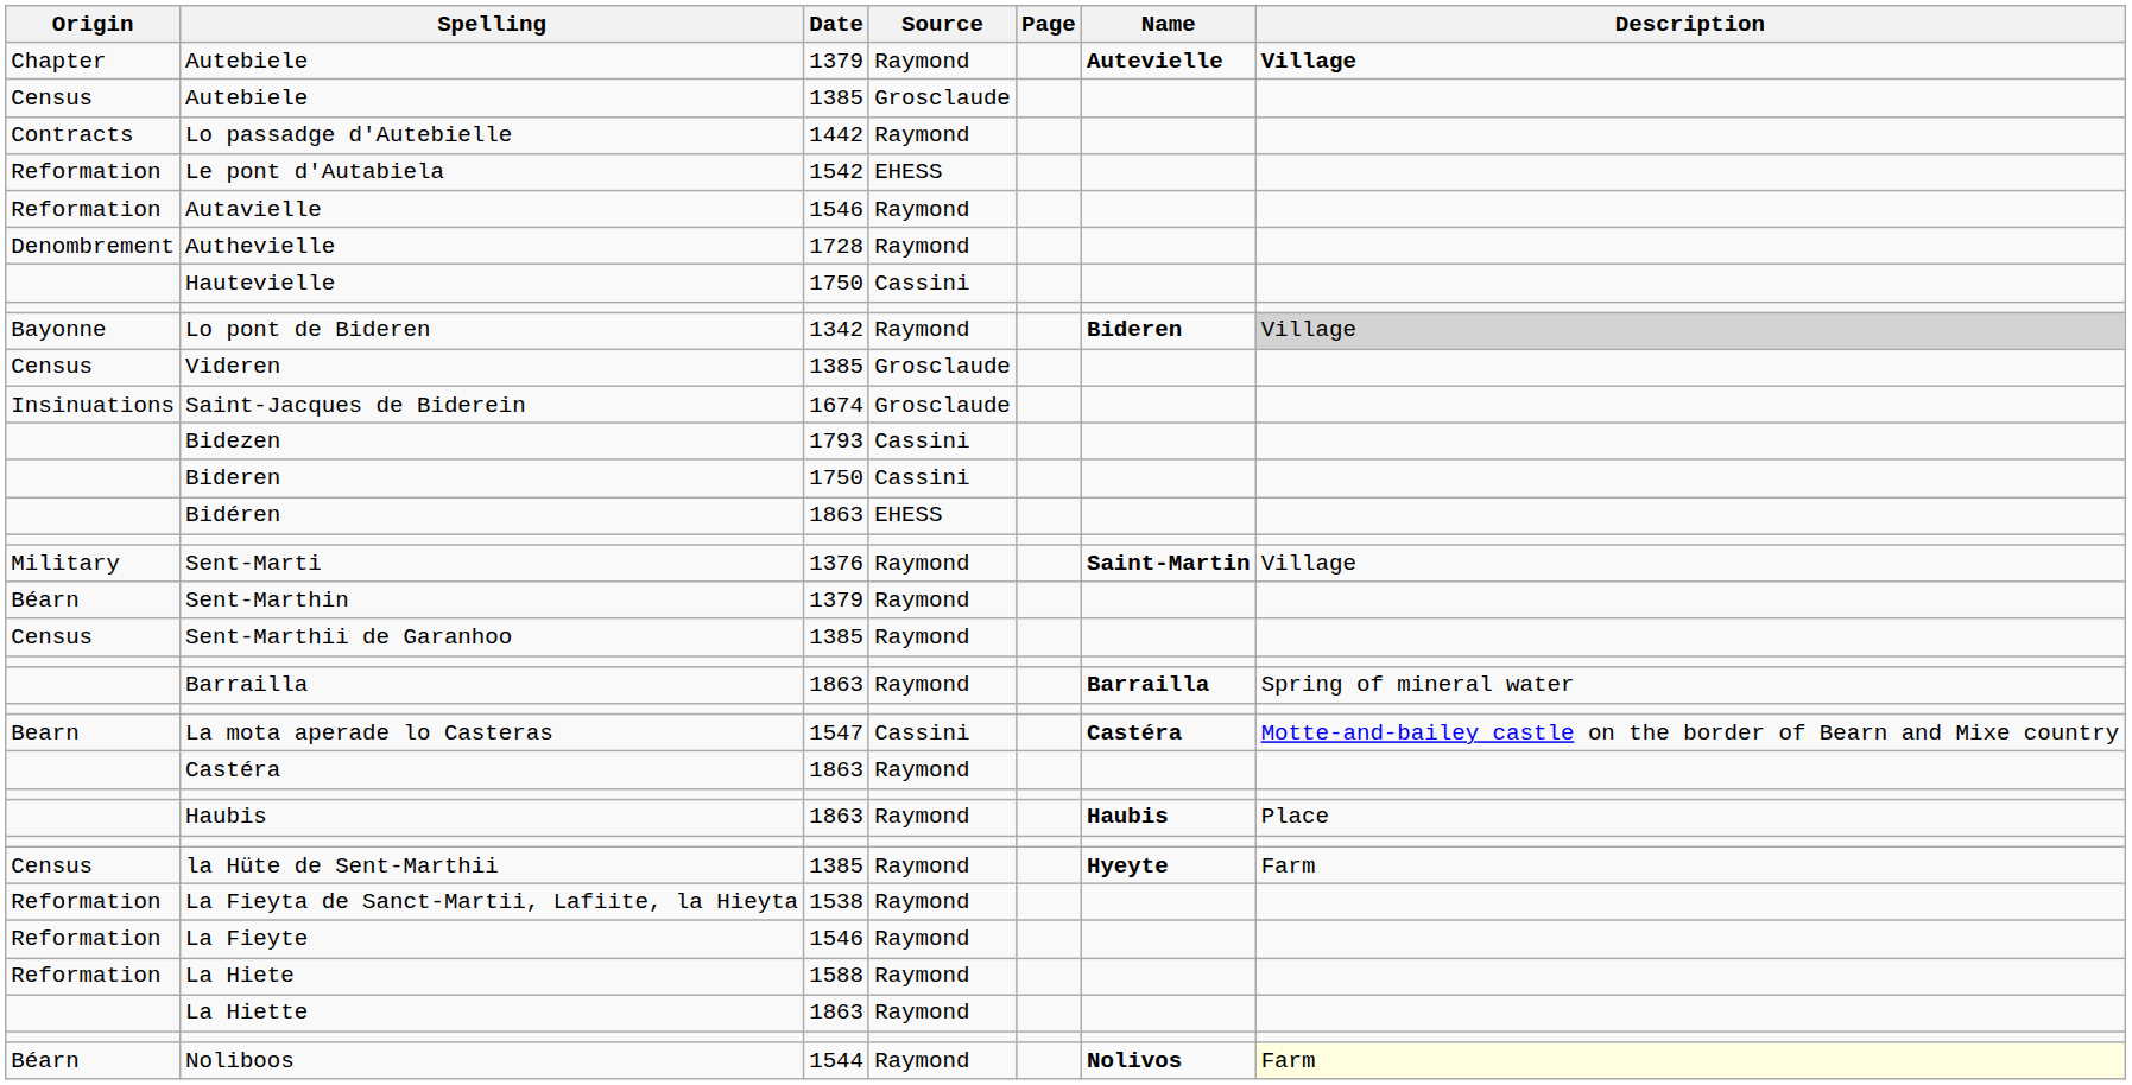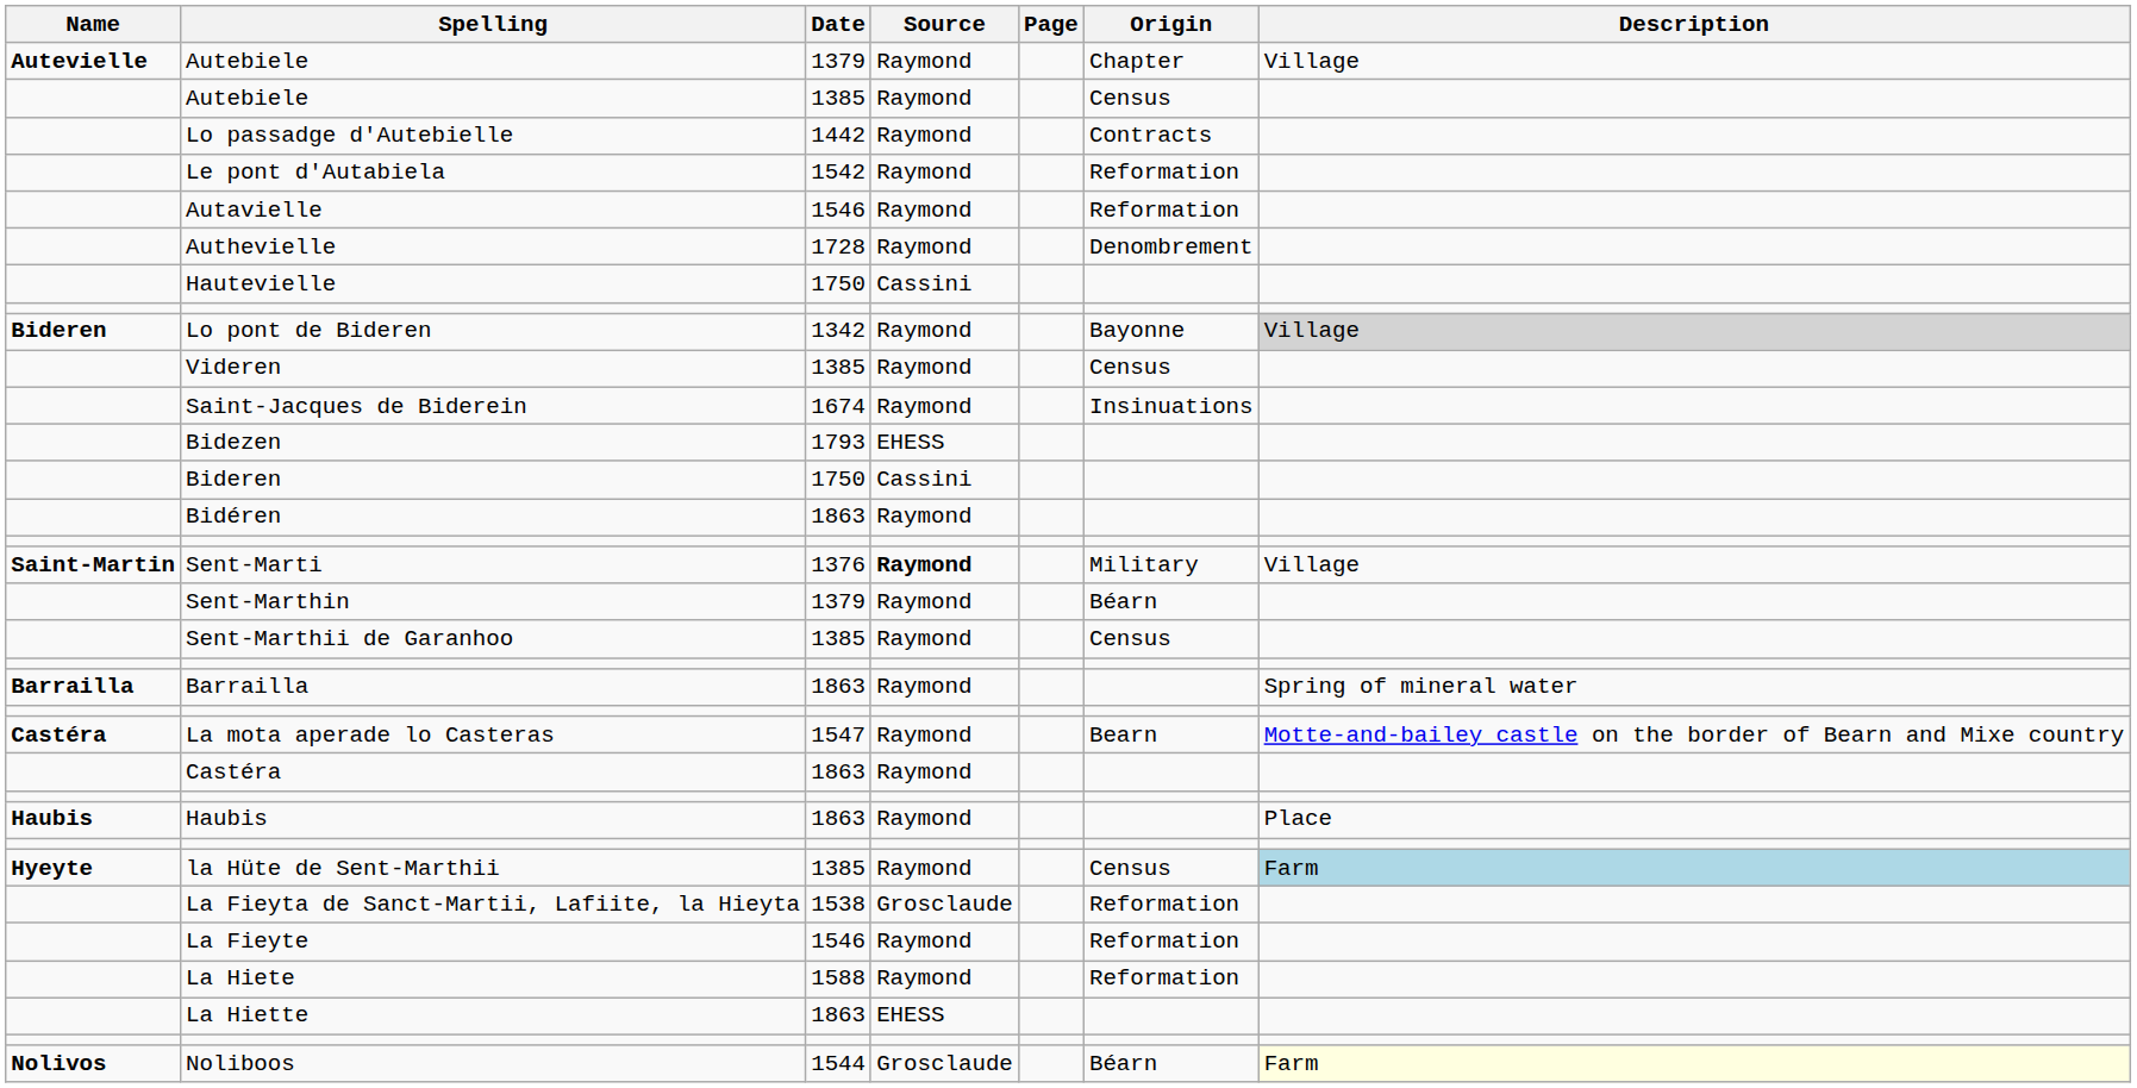columns swapped: Name <-> Origin
Autebiele / 1379 | Description: bold -> normal
Autebiele / 1385 | Source: Grosclaude -> Raymond
Le pont d'Autabiela | Source: EHESS -> Raymond
Videren | Source: Grosclaude -> Raymond
Saint-Jacques de Biderein | Source: Grosclaude -> Raymond
Bidezen | Source: Cassini -> EHESS
Bidéren | Source: EHESS -> Raymond
Sent-Marti | Source: normal -> bold
La mota aperade lo Casteras | Source: Cassini -> Raymond
la Hüte de Sent-Marthii | Description: no background -> lightblue background
La Fieyta de Sanct-Martii, Lafiite, la Hieyta | Source: Raymond -> Grosclaude
La Hiette | Source: Raymond -> EHESS
Noliboos | Source: Raymond -> Grosclaude
